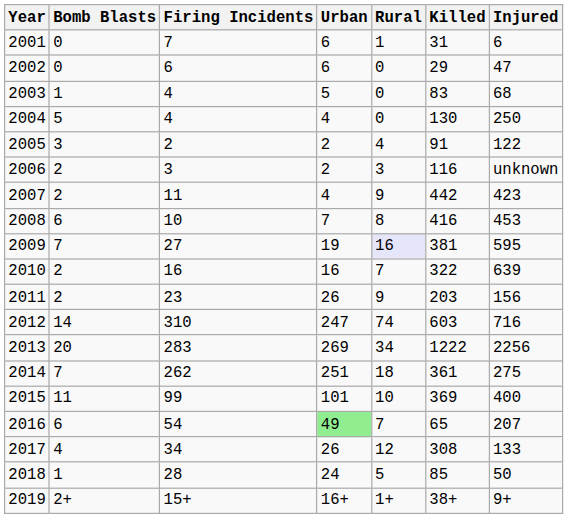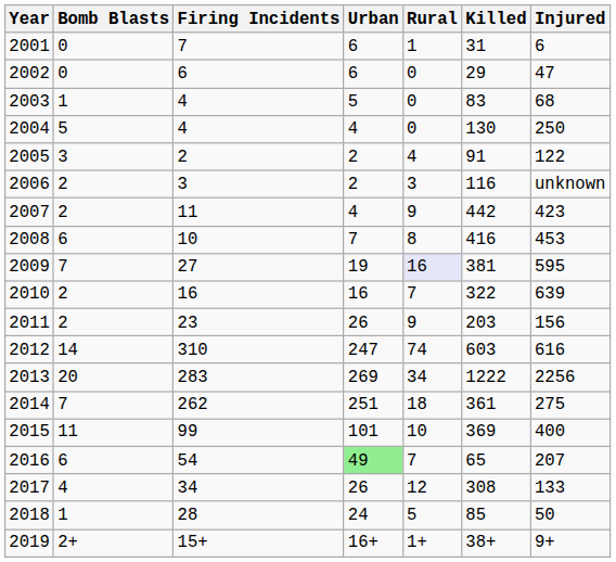2012 | Injured: 716 -> 616
